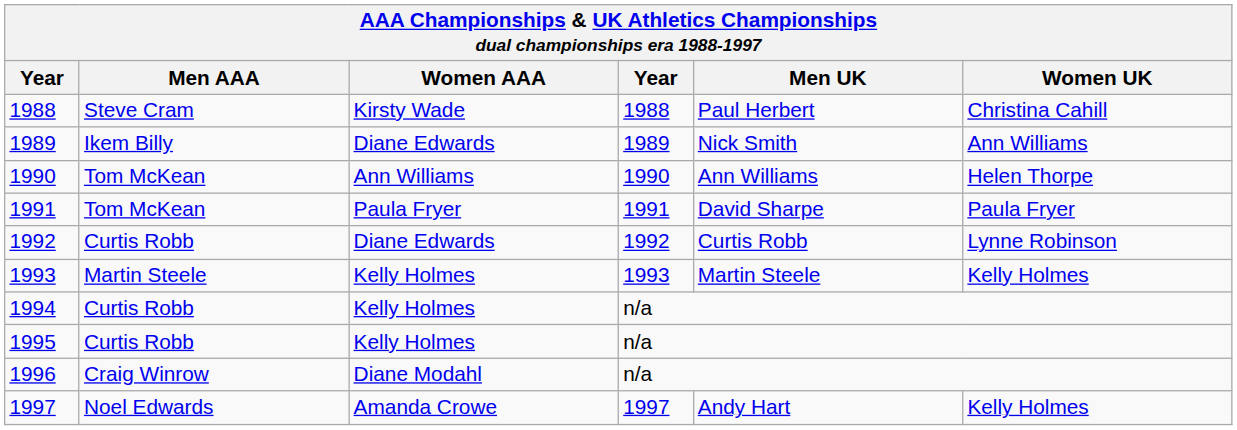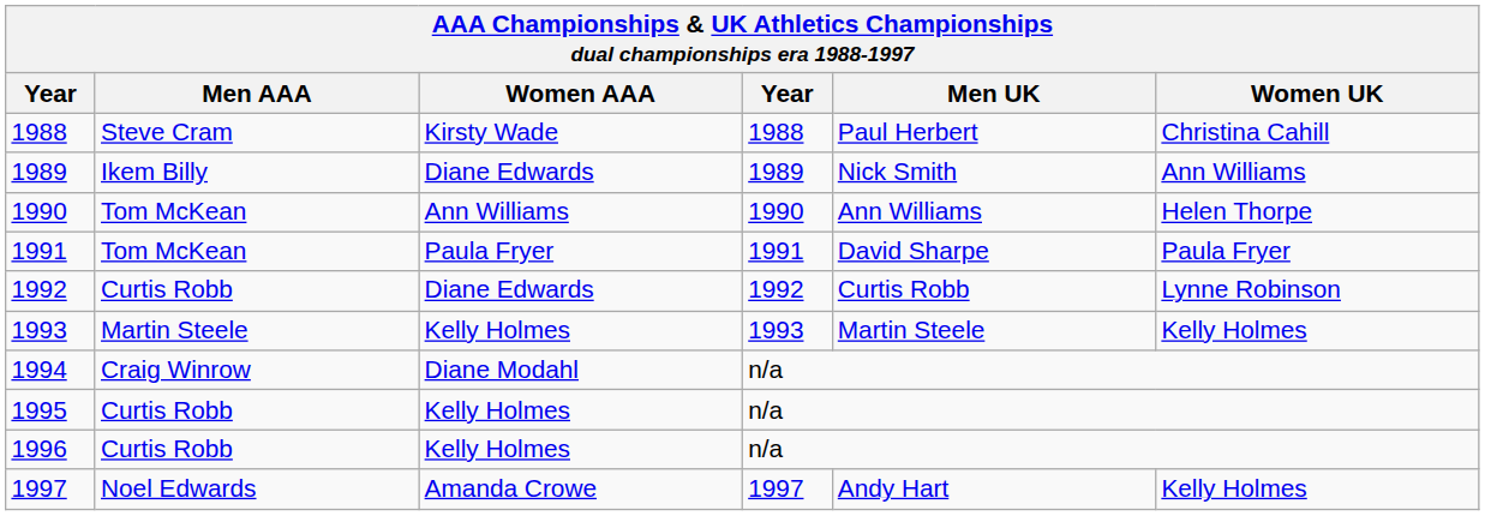1994 | Men AAA: Curtis Robb -> Craig Winrow
1994 | Women AAA: Kelly Holmes -> Diane Modahl
1996 | Men AAA: Craig Winrow -> Curtis Robb
1996 | Women AAA: Diane Modahl -> Kelly Holmes
